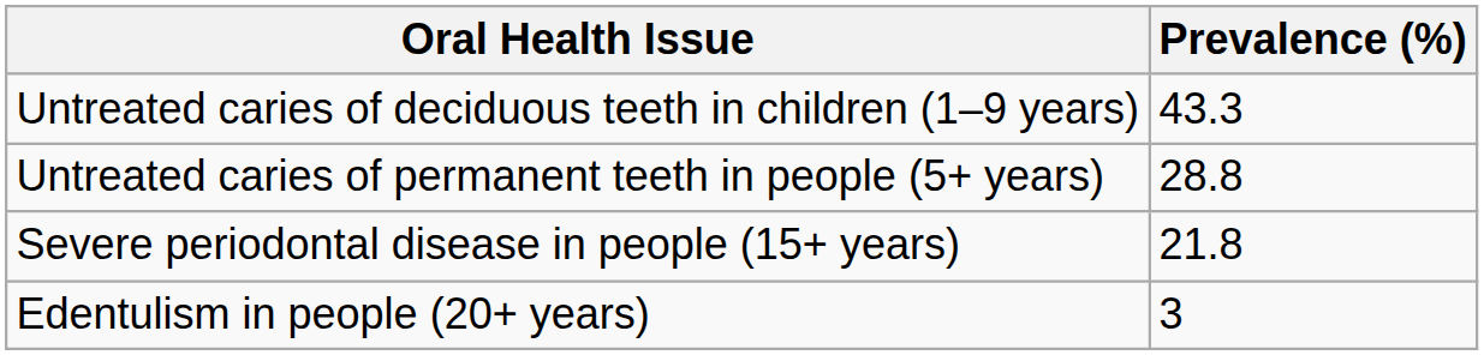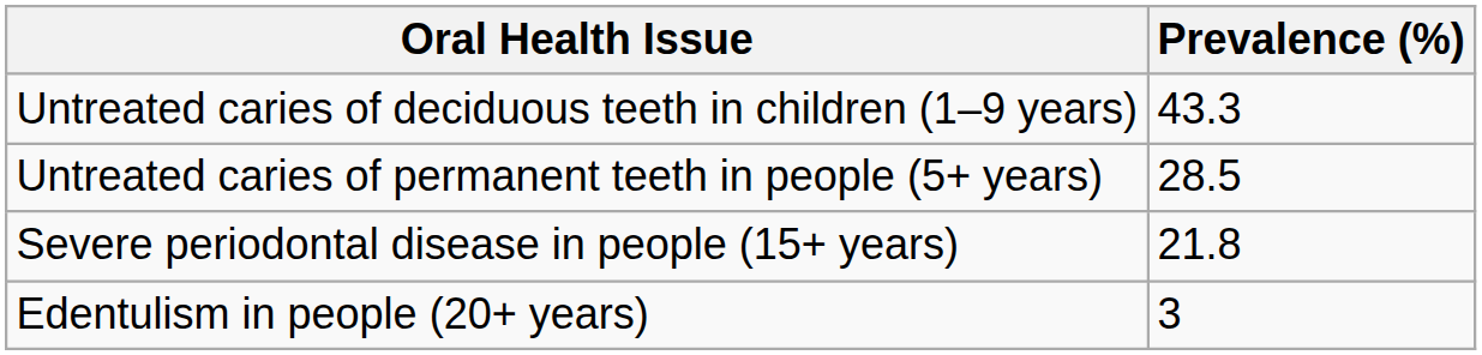Untreated caries of permanent teeth in people (5+ years) | Prevalence (%): 28.8 -> 28.5
